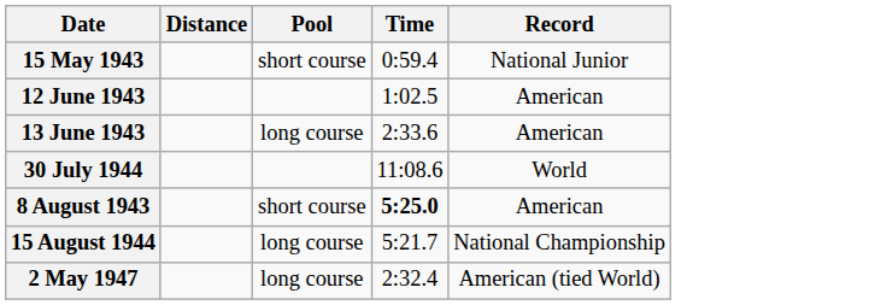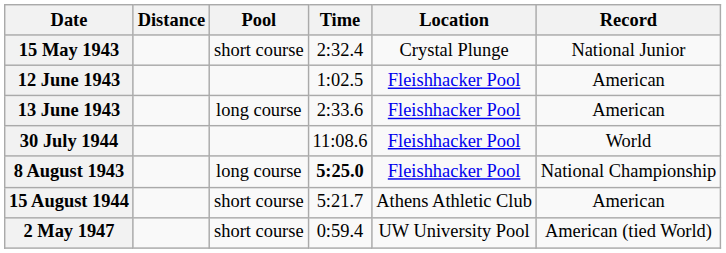+ column: Location | Crystal Plunge | Fleishhacker Pool | Fleishhacker Pool | Fleishhacker Pool | Fleishhacker Pool | Athens Athletic Club | UW University Pool
15 May 1943 | Time: 0:59.4 -> 2:32.4
8 August 1943 | Pool: short course -> long course
8 August 1943 | Record: American -> National Championship
15 August 1944 | Pool: long course -> short course
15 August 1944 | Record: National Championship -> American
2 May 1947 | Pool: long course -> short course
2 May 1947 | Time: 2:32.4 -> 0:59.4
